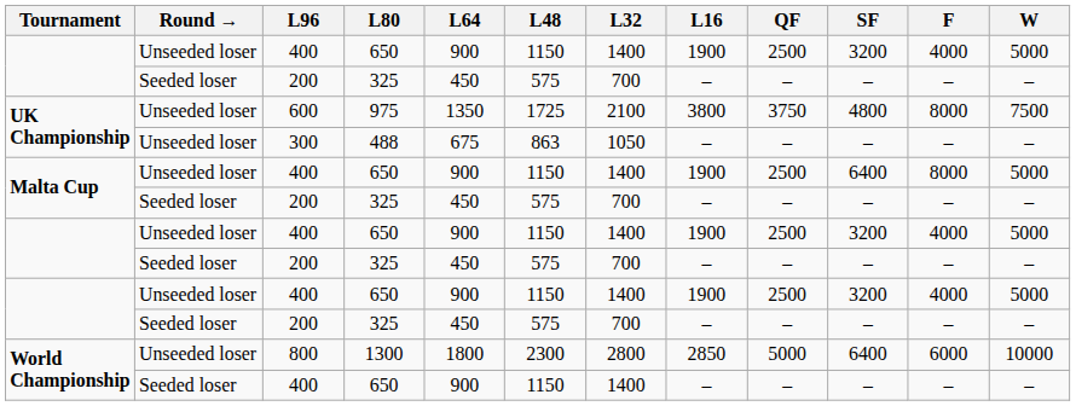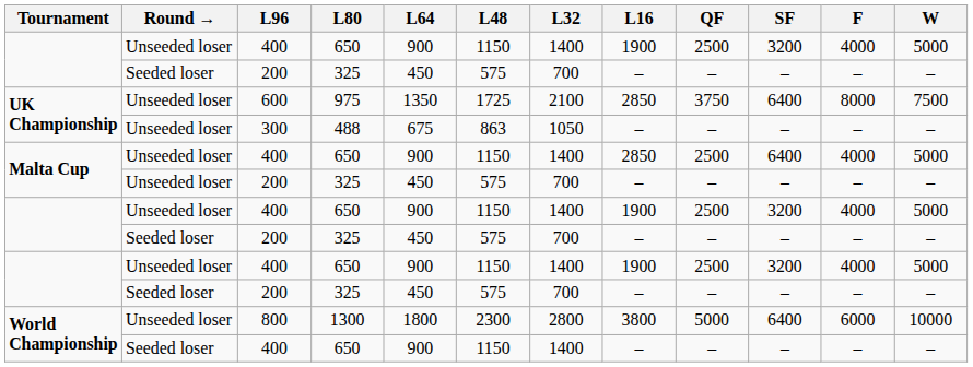600 | L16: 3800 -> 2850
600 | SF: 4800 -> 6400
Malta Cup / 400 | L16: 1900 -> 2850
Malta Cup / 400 | F: 8000 -> 4000
Malta Cup / 200 | Round →: Seeded loser -> Unseeded loser
800 | L16: 2850 -> 3800
